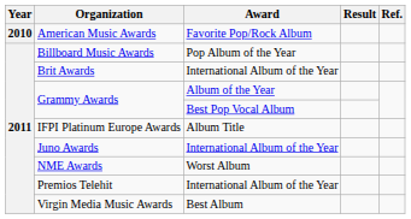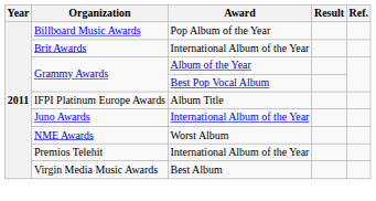- row: 2010 | American Music Awards | Favorite Pop/Rock Album
